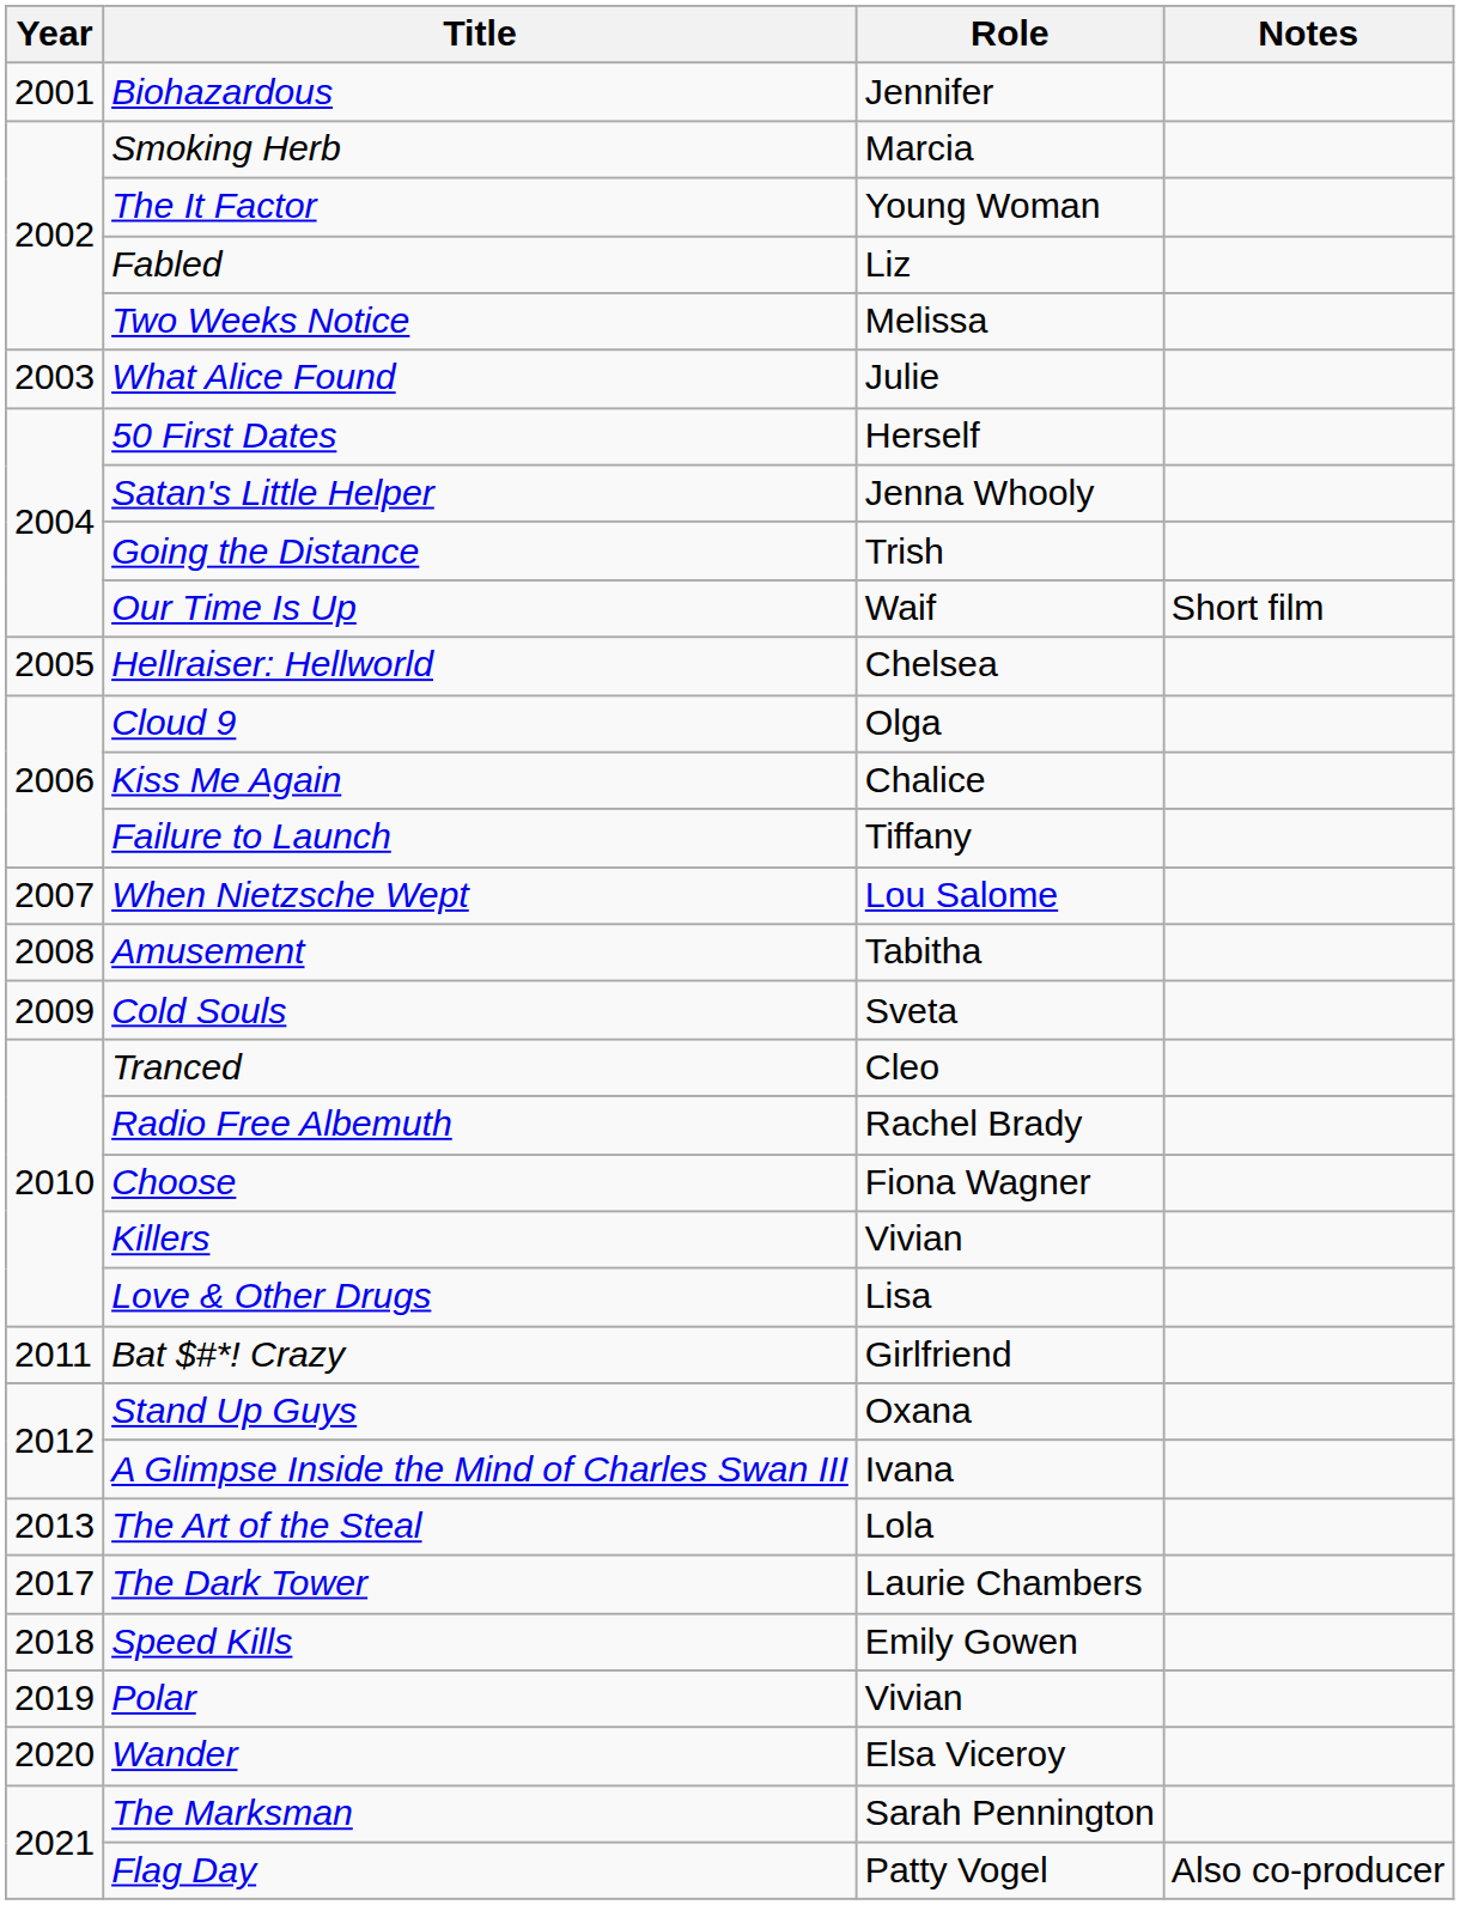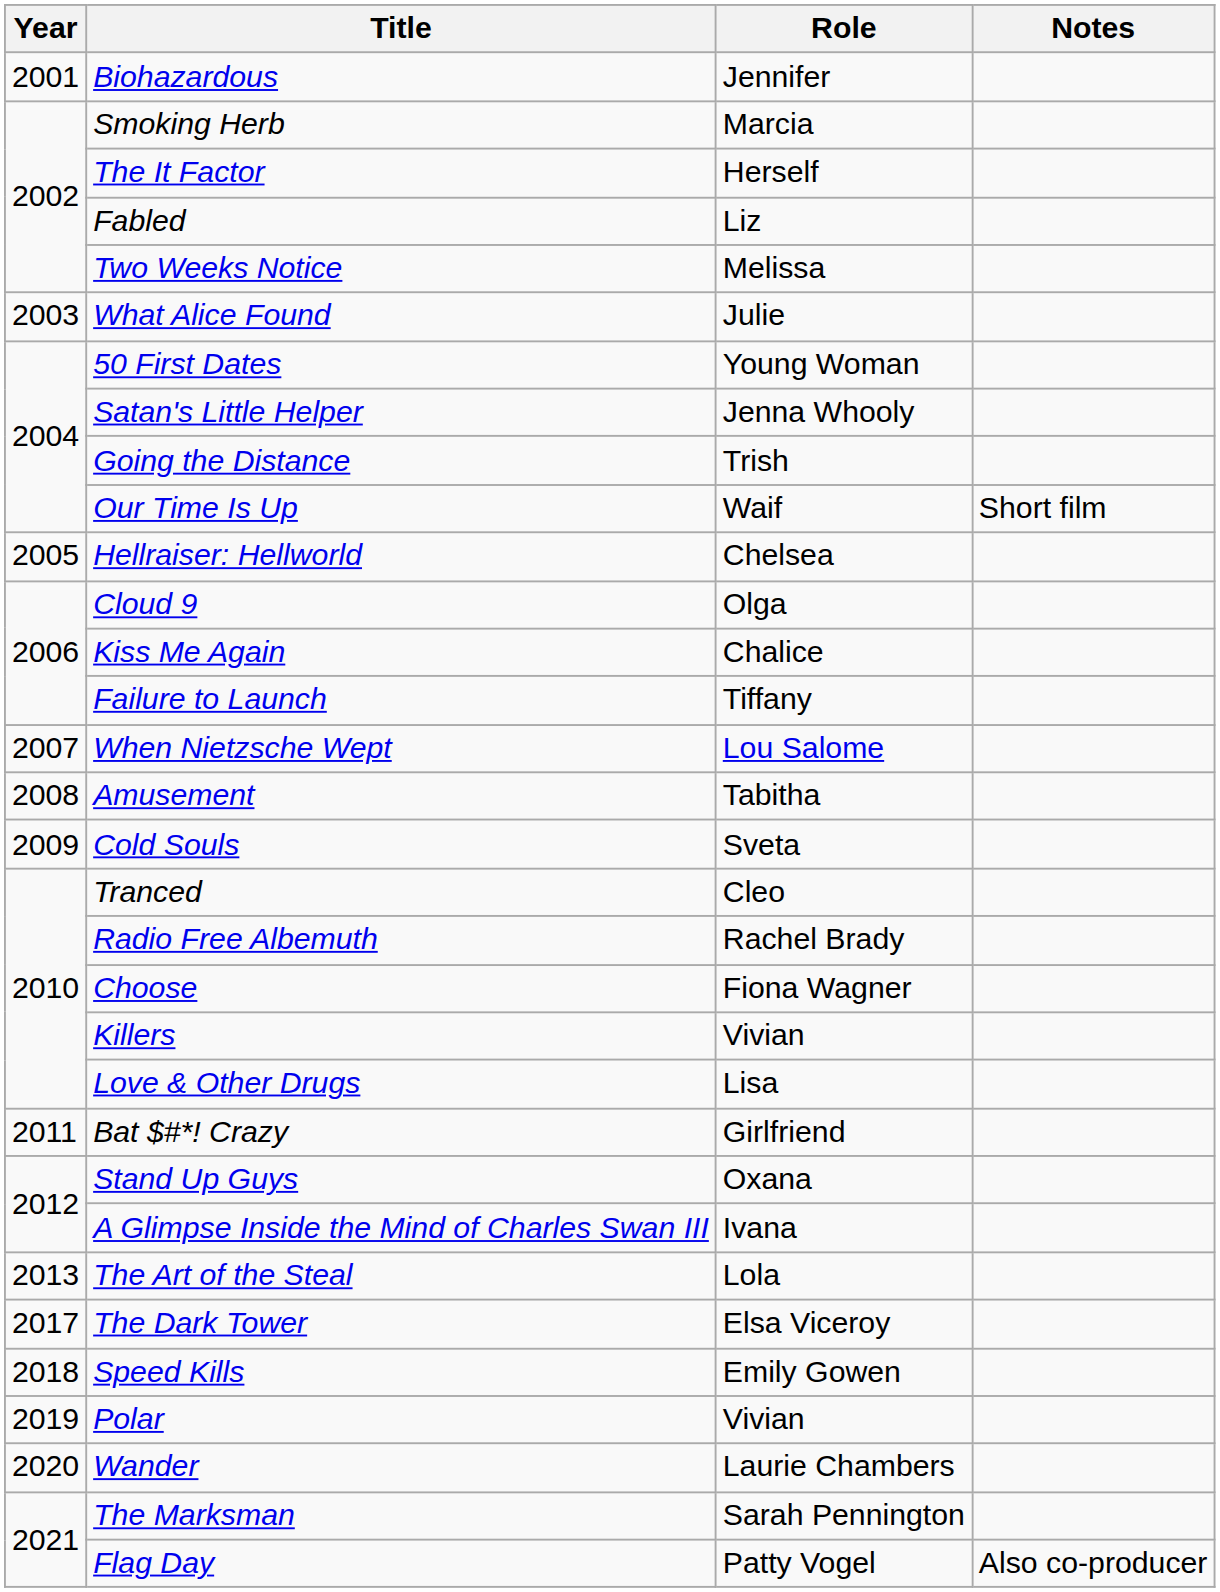The It Factor | Role: Young Woman -> Herself
50 First Dates | Role: Herself -> Young Woman
The Dark Tower | Role: Laurie Chambers -> Elsa Viceroy
Wander | Role: Elsa Viceroy -> Laurie Chambers
